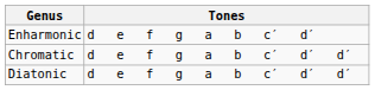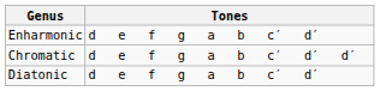Diatonic | Tones: d e f g a b c′ d′ d′ -> d e f g a b c′ d′
